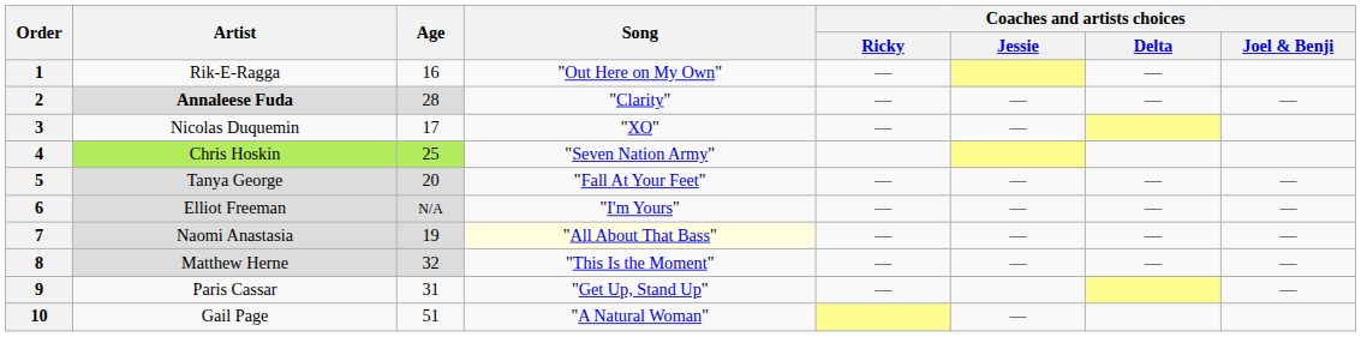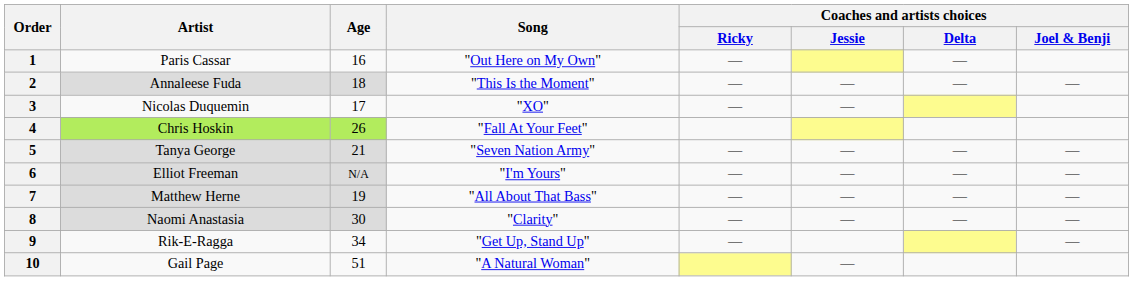1 | Artist: Rik-E-Ragga -> Paris Cassar
2 | Artist: bold -> normal
2 | Age: 28 -> 18
2 | Song: "Clarity" -> "This Is the Moment"
4 | Age: 25 -> 26
4 | Song: "Seven Nation Army" -> "Fall At Your Feet"
5 | Age: 20 -> 21
5 | Song: "Fall At Your Feet" -> "Seven Nation Army"
7 | Artist: Naomi Anastasia -> Matthew Herne
7 | Song: lightyellow background -> no background
8 | Artist: Matthew Herne -> Naomi Anastasia
8 | Age: 32 -> 30
8 | Song: "This Is the Moment" -> "Clarity"
9 | Artist: Paris Cassar -> Rik-E-Ragga
9 | Age: 31 -> 34
